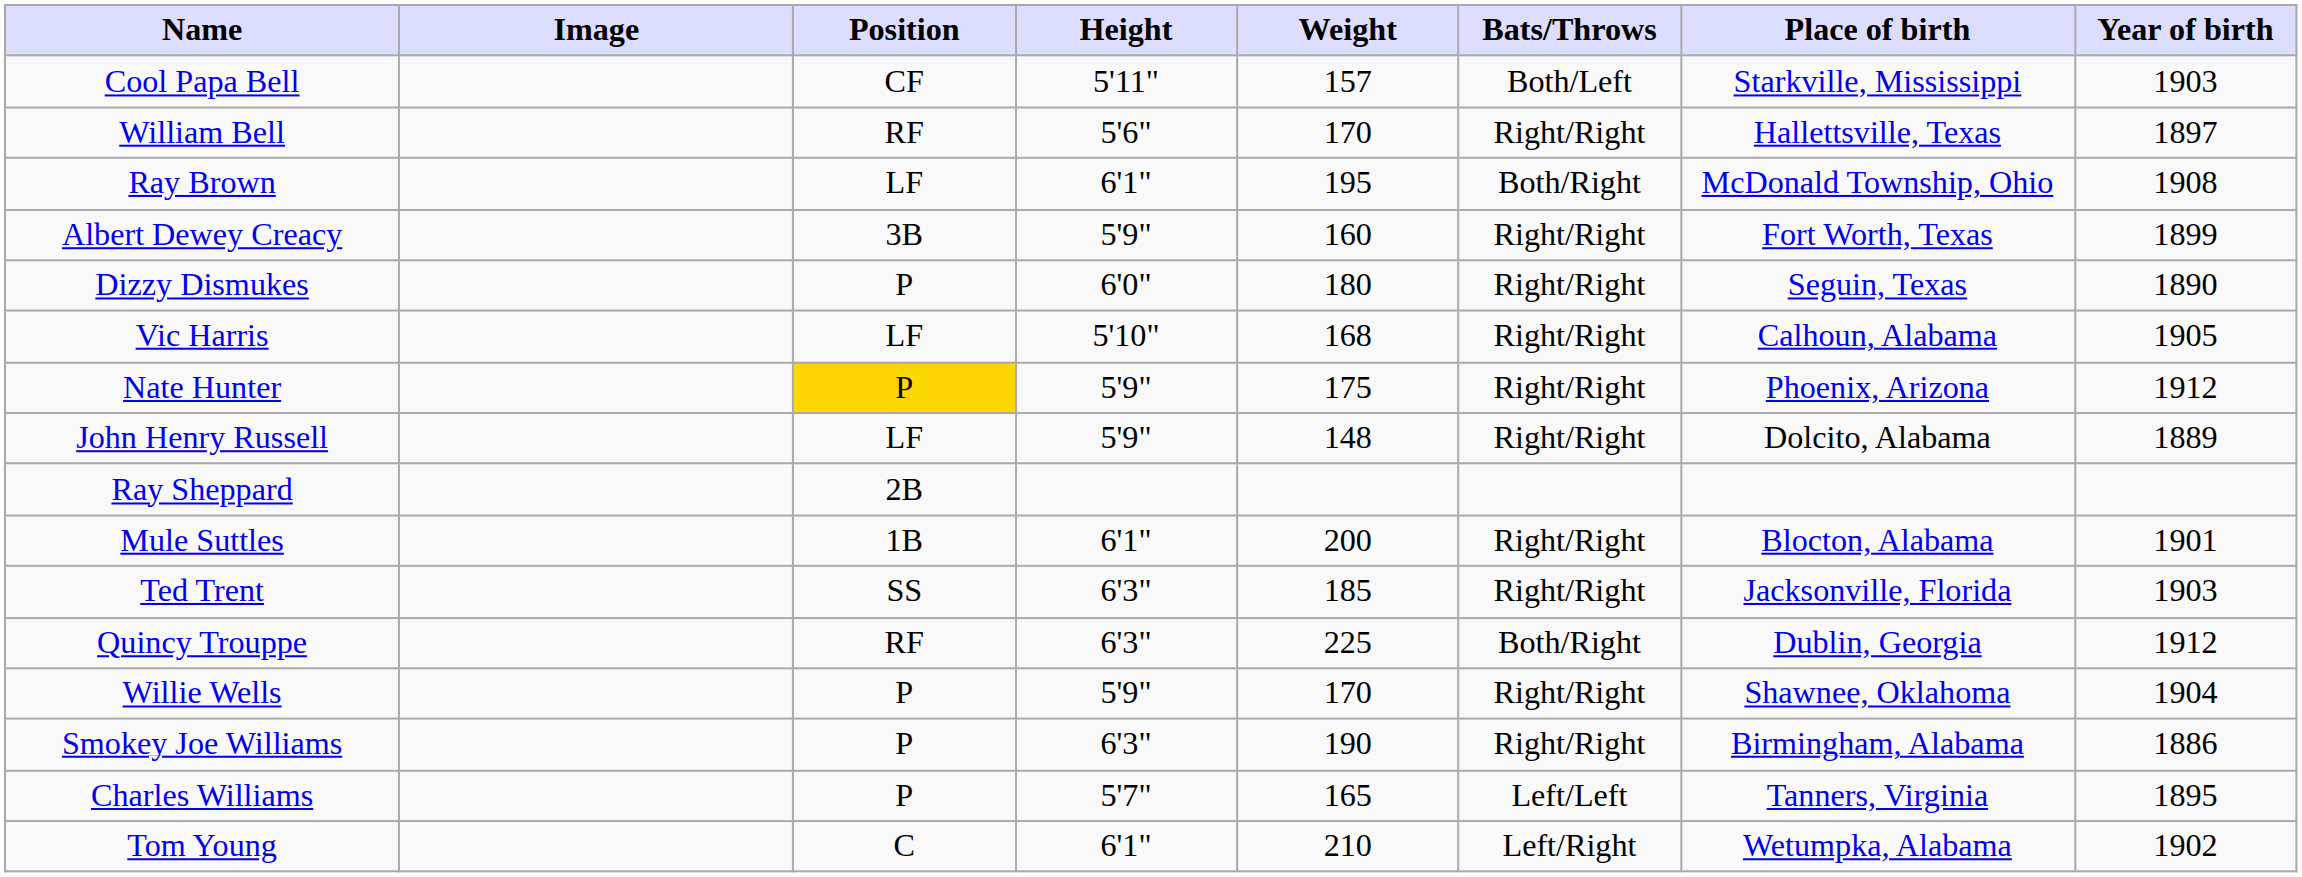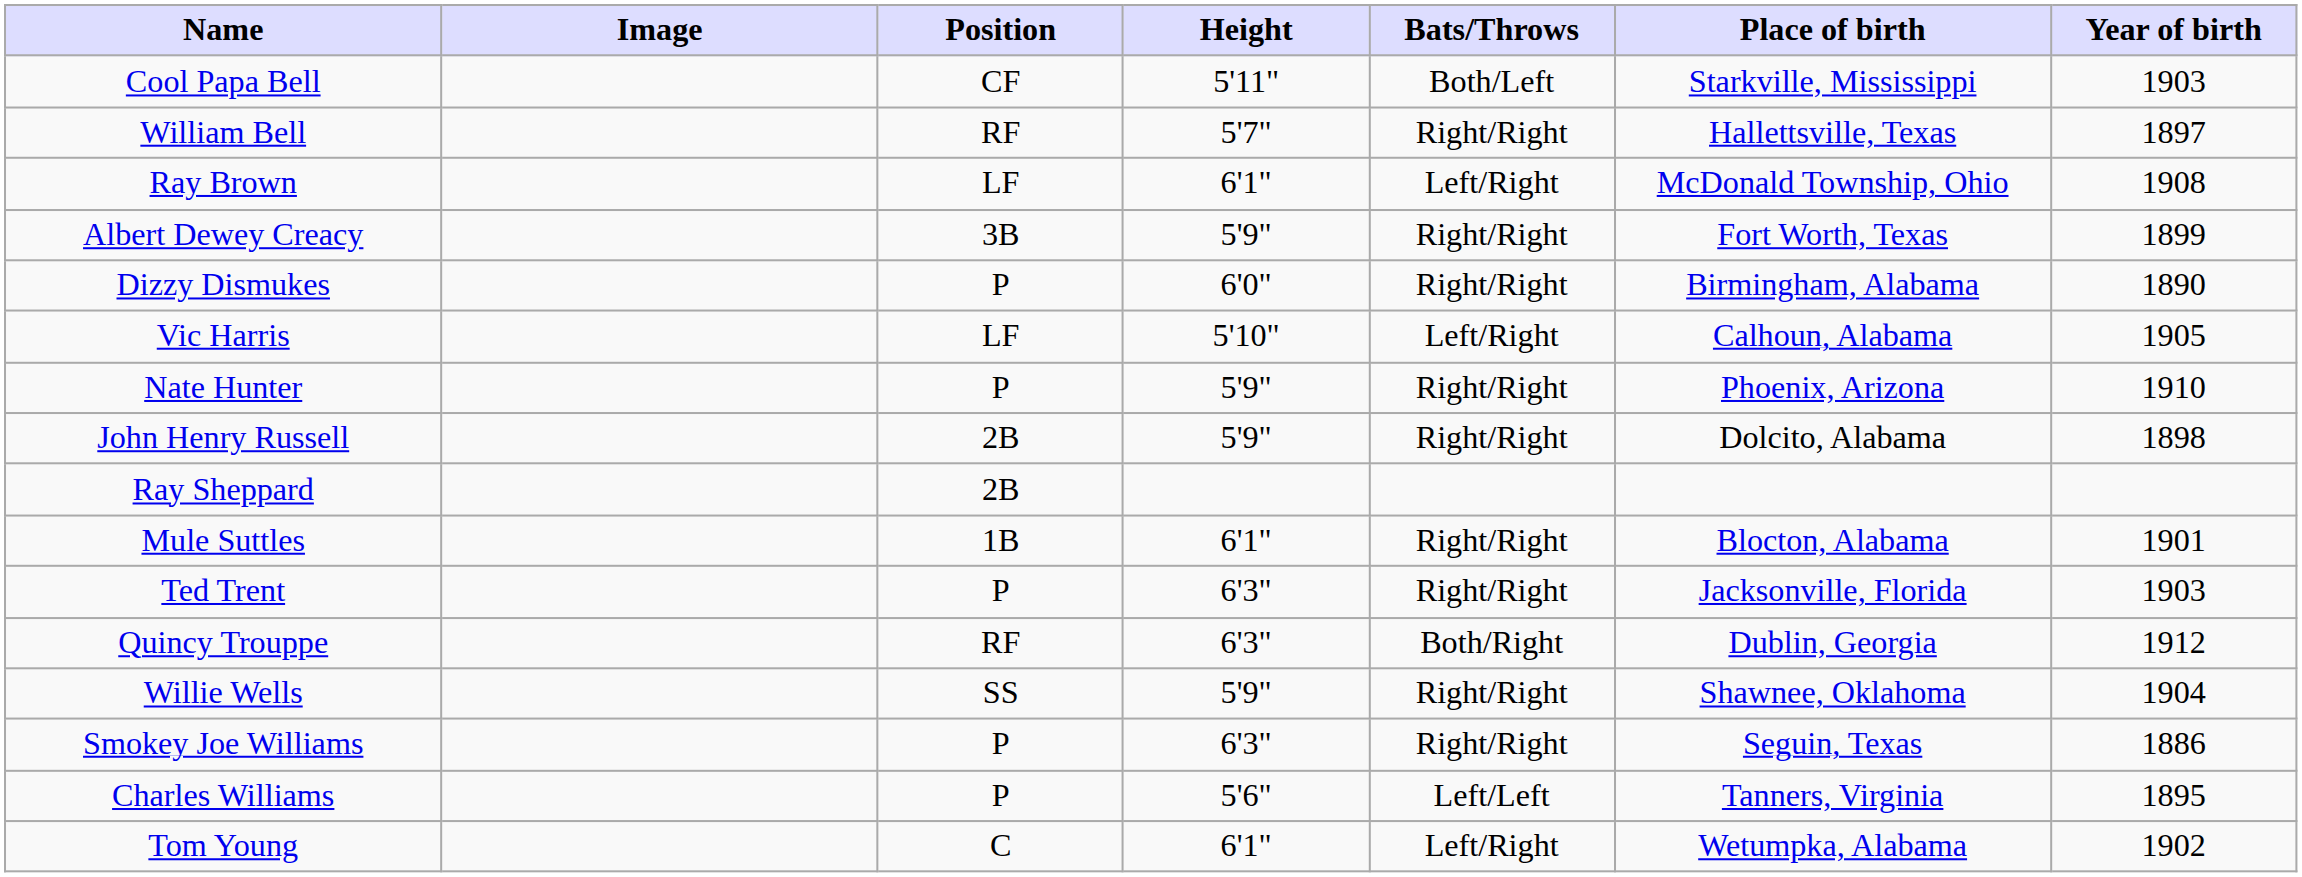- column: Weight | 157 | 170 | 195 | 160 | 180 | 168 | 175 | 148 | 200 | 185 | 225 | 170 | 190 | 165 | 210
William Bell | Height: 5'6" -> 5'7"
Ray Brown | Bats/Throws: Both/Right -> Left/Right
Dizzy Dismukes | Place of birth: Seguin, Texas -> Birmingham, Alabama
Vic Harris | Bats/Throws: Right/Right -> Left/Right
Nate Hunter | Position: gold background -> no background
Nate Hunter | Year of birth: 1912 -> 1910
John Henry Russell | Position: LF -> 2B
John Henry Russell | Year of birth: 1889 -> 1898
Ted Trent | Position: SS -> P
Willie Wells | Position: P -> SS
Smokey Joe Williams | Place of birth: Birmingham, Alabama -> Seguin, Texas
Charles Williams | Height: 5'7" -> 5'6"
